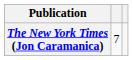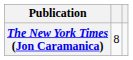The New York Times (Jon Caramanica) | column 2: 7 -> 8
